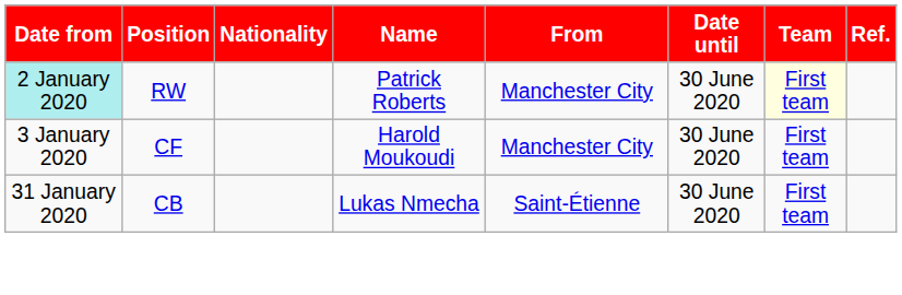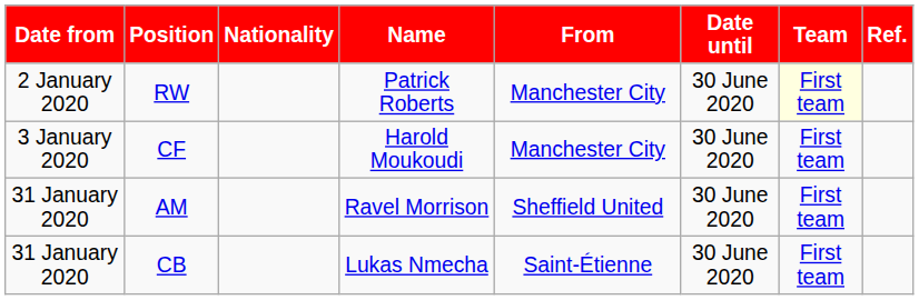RW | Date from: paleturquoise background -> no background
+ row: 31 January 2020 | AM | Ravel Morrison | Sheffield United | 30 June 2020 | First team
